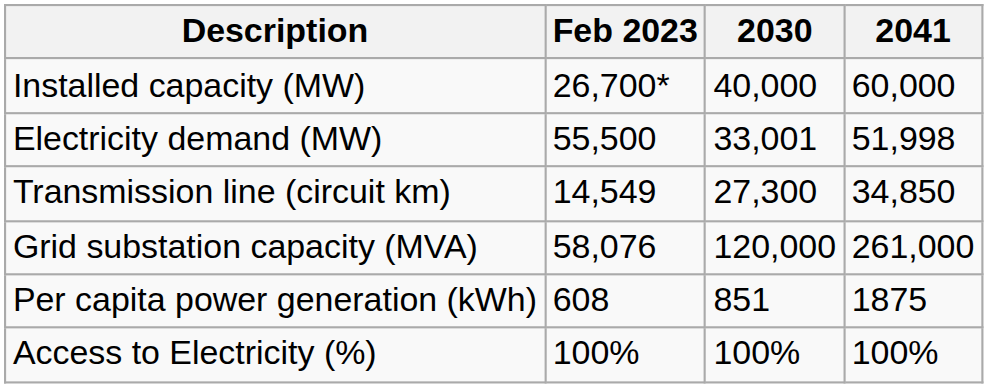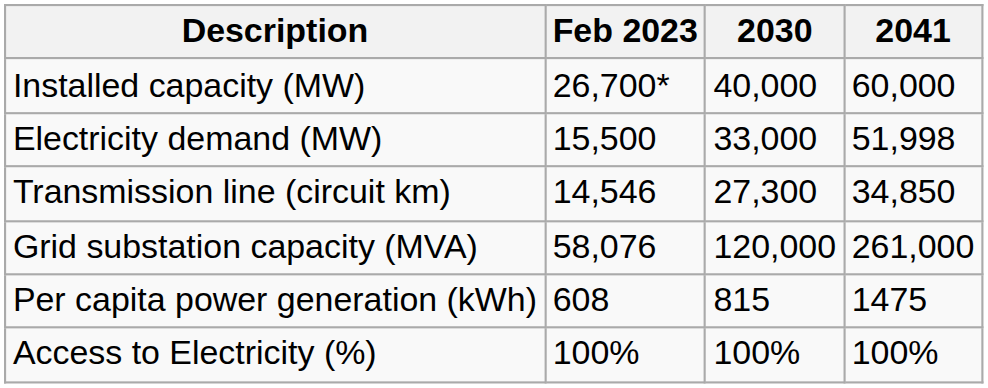Electricity demand (MW) | Feb 2023: 55,500 -> 15,500
Electricity demand (MW) | 2030: 33,001 -> 33,000
Transmission line (circuit km) | Feb 2023: 14,549 -> 14,546
Per capita power generation (kWh) | 2030: 851 -> 815
Per capita power generation (kWh) | 2041: 1875 -> 1475
